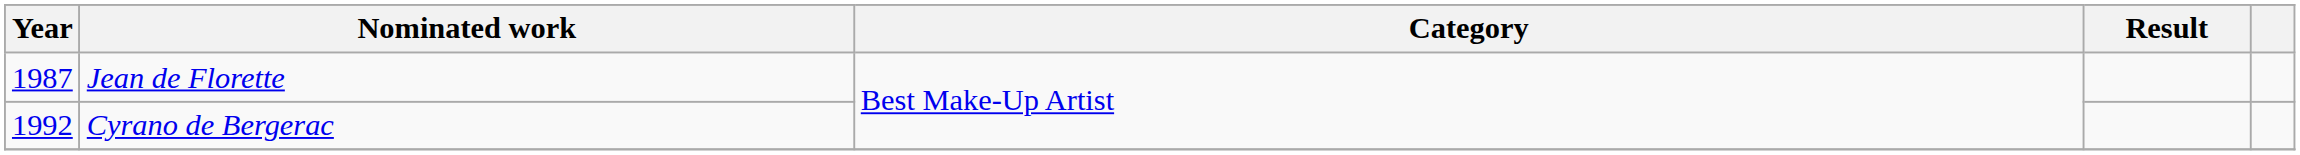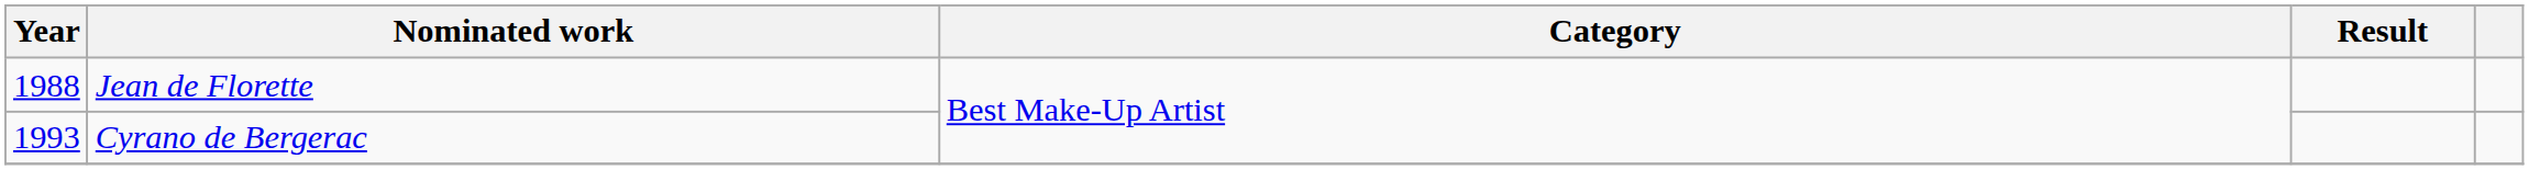Jean de Florette | Year: 1987 -> 1988
Cyrano de Bergerac | Year: 1992 -> 1993
